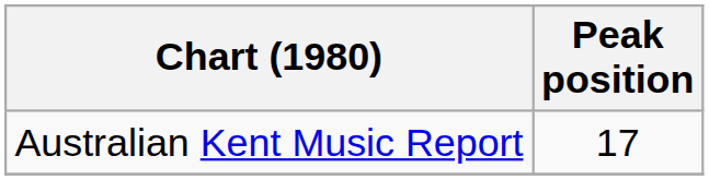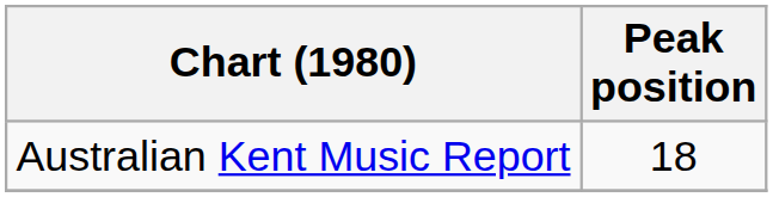Australian Kent Music Report | Peak position: 17 -> 18
